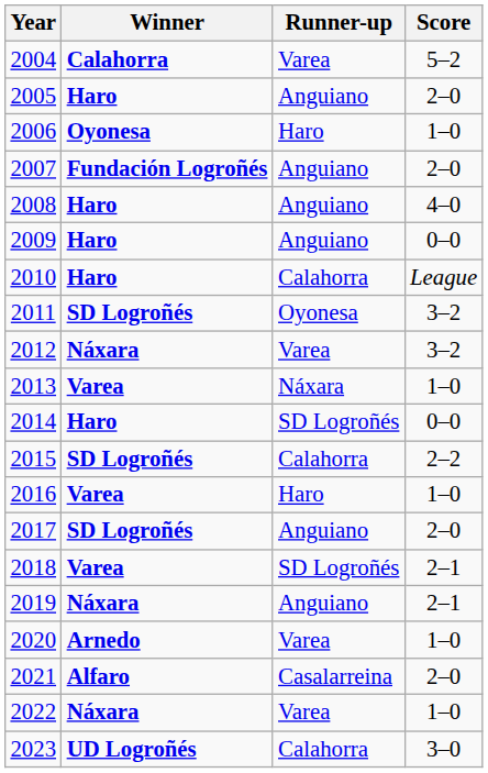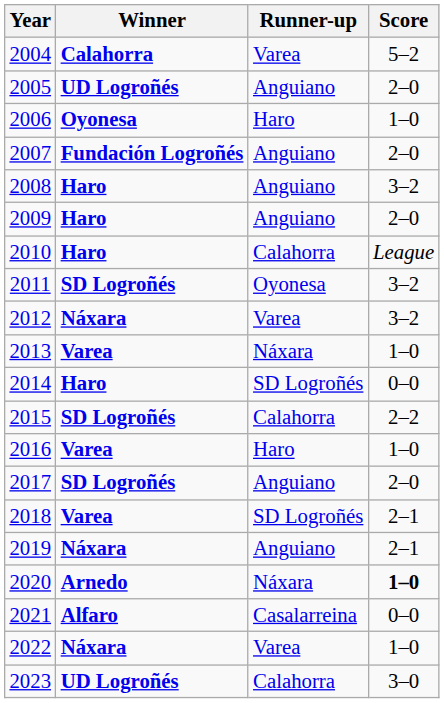2005 | Winner: Haro -> UD Logroñés
2008 | Score: 4–0 -> 3–2
2009 | Score: 0–0 -> 2–0
2020 | Runner-up: Varea -> Náxara
2020 | Score: normal -> bold
2021 | Score: 2–0 -> 0–0
